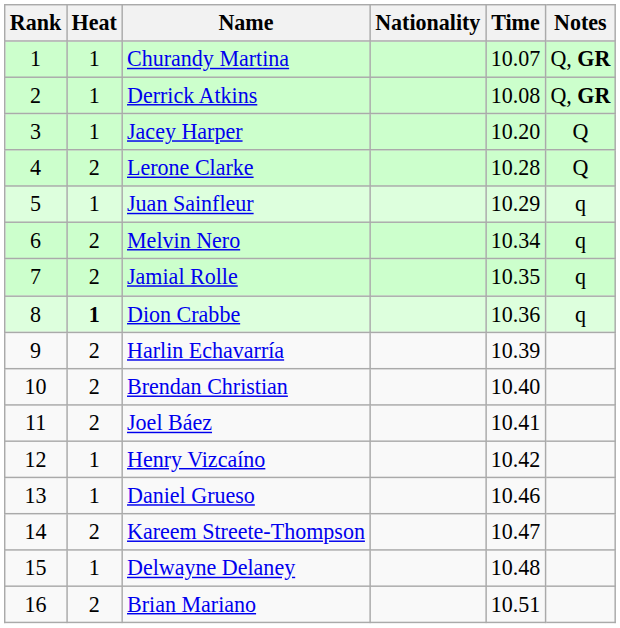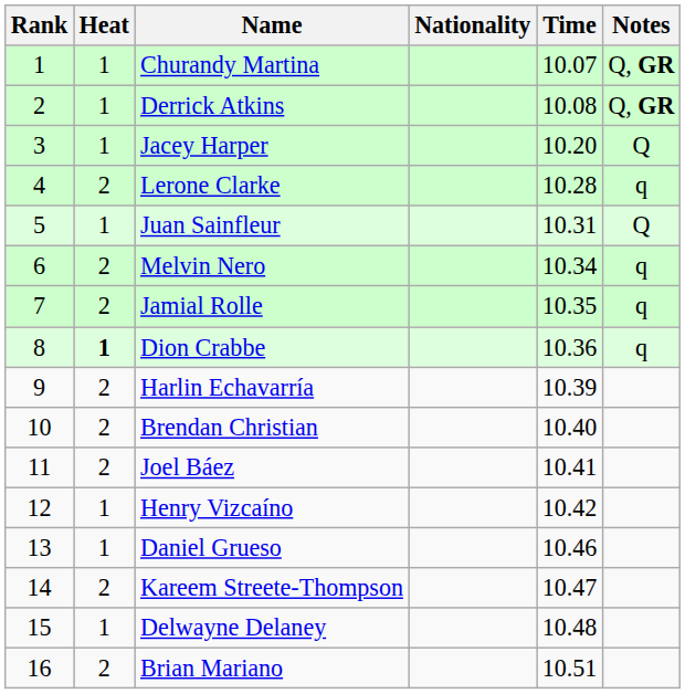Lerone Clarke | Notes: Q -> q
Juan Sainfleur | Time: 10.29 -> 10.31
Juan Sainfleur | Notes: q -> Q
